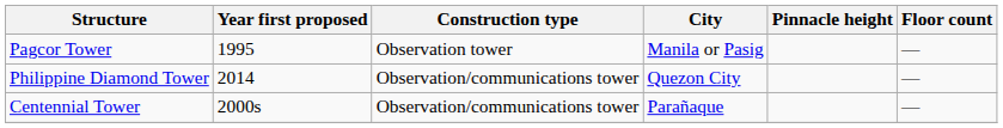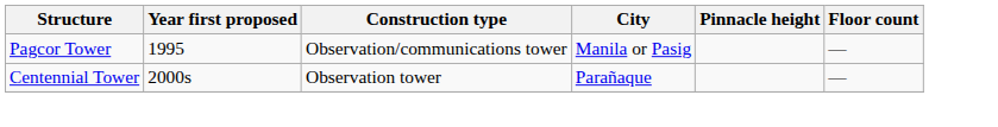Pagcor Tower | Construction type: Observation tower -> Observation/communications tower
- row: Philippine Diamond Tower | 2014 | Observation/communications tower | Quezon City | —
Centennial Tower | Construction type: Observation/communications tower -> Observation tower
